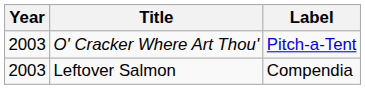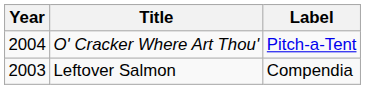O' Cracker Where Art Thou' | Year: 2003 -> 2004
